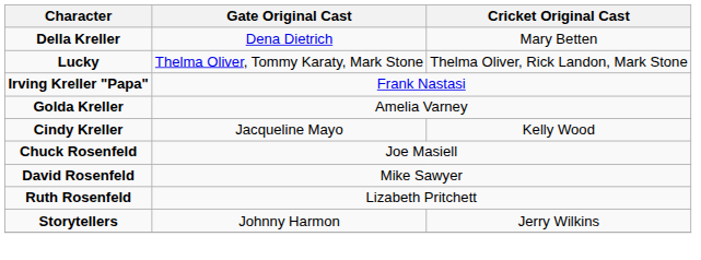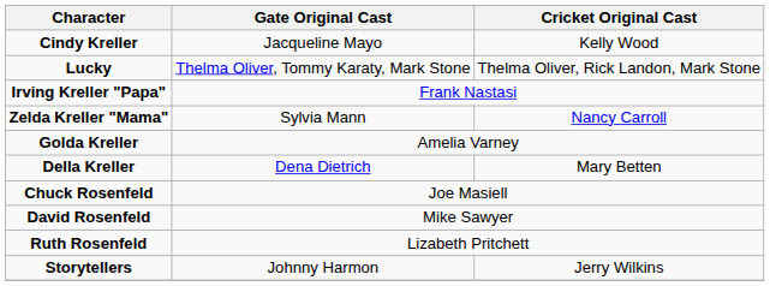rows swapped: Cindy Kreller <-> Della Kreller
+ row: Zelda Kreller "Mama" | Sylvia Mann | Nancy Carroll
